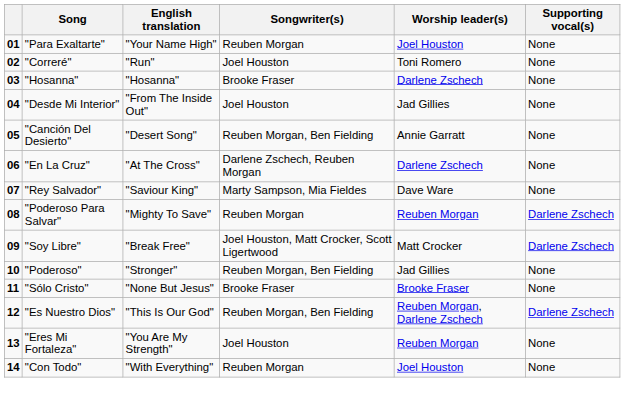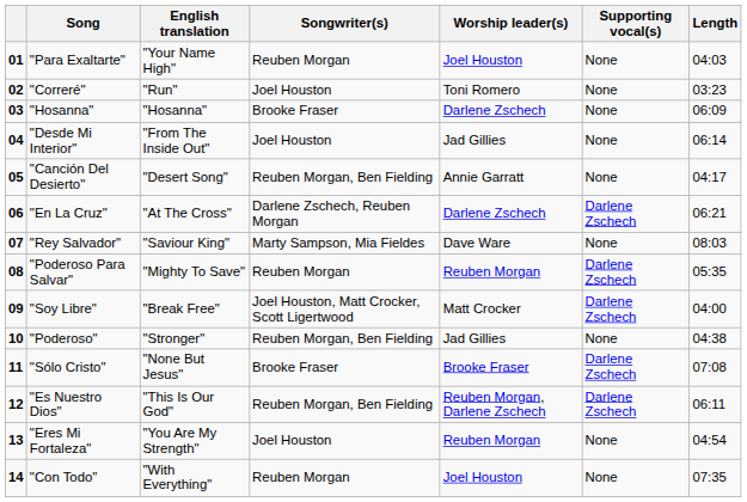+ column: Length | 04:03 | 03:23 | 06:09 | 06:14 | 04:17 | 06:21 | 08:03 | 05:35 | 04:00 | 04:38 | 07:08 | 06:11 | 04:54 | 07:35
"En La Cruz" | Supporting vocal(s): None -> Darlene Zschech
"Sólo Cristo" | Supporting vocal(s): None -> Darlene Zschech
